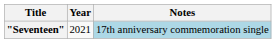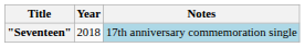"Seventeen" | Year: 2021 -> 2018
